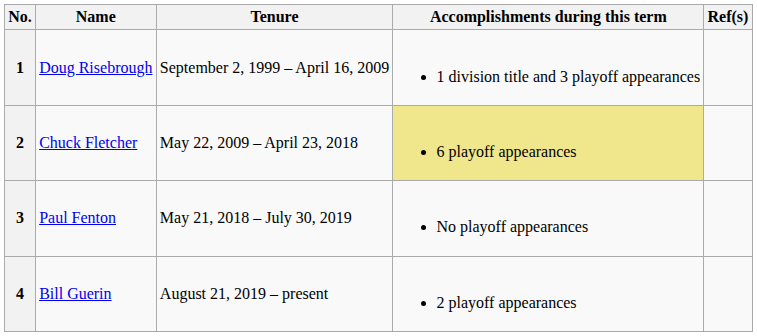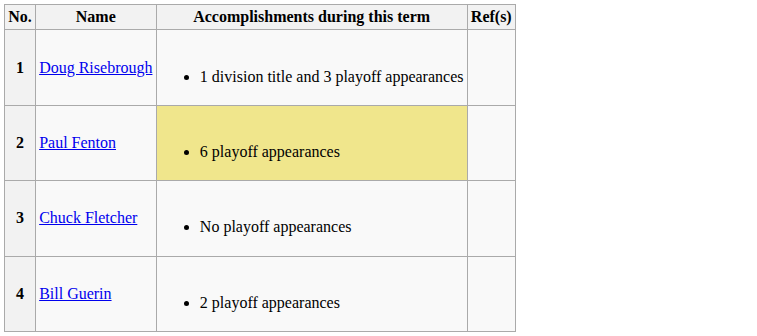- column: Tenure | September 2, 1999 – April 16, 2009 | May 22, 2009 – April 23, 2018 | May 21, 2018 – July 30, 2019 | August 21, 2019 – present
2 | Name: Chuck Fletcher -> Paul Fenton
3 | Name: Paul Fenton -> Chuck Fletcher
